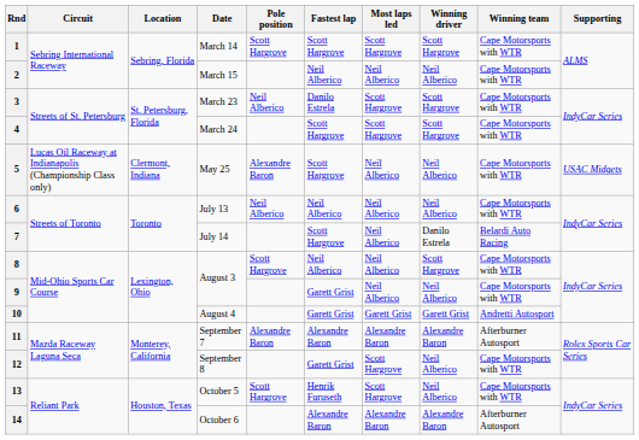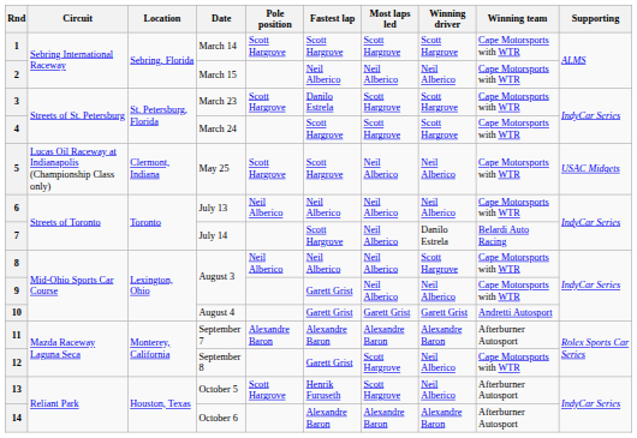3 | Pole position: Neil Alberico -> Scott Hargrove
5 | Pole position: Alexandre Baron -> Scott Hargrove
8 | Pole position: Scott Hargrove -> Neil Alberico
13 | Winning team: Cape Motorsports with WTR -> Afterburner Autosport
